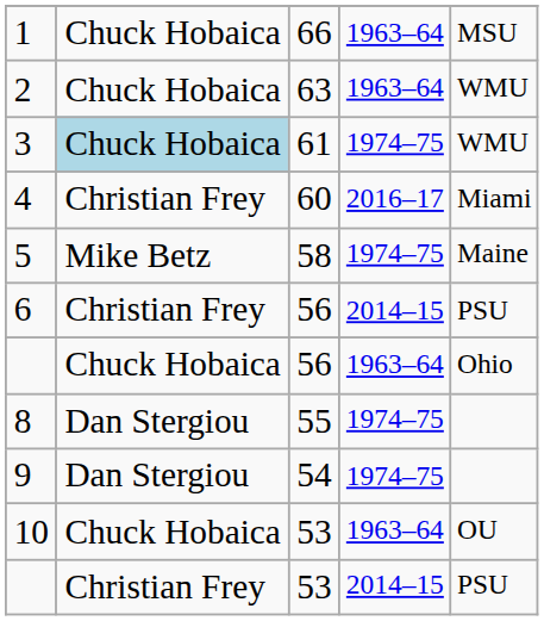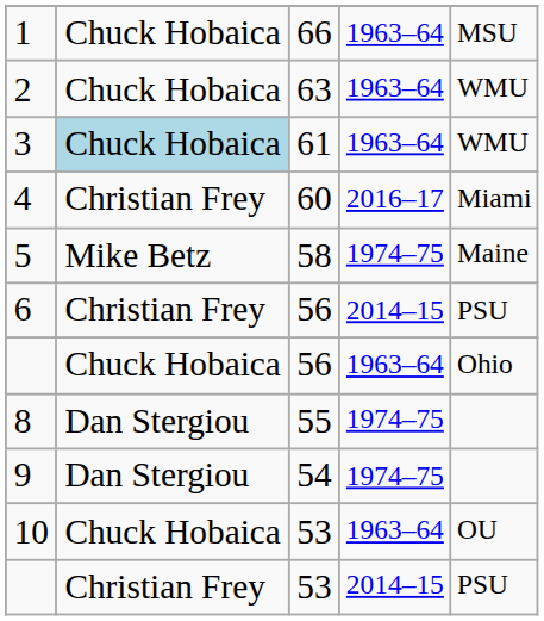3 | column 4: 1974–75 -> 1963–64
